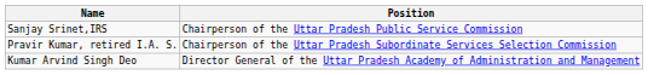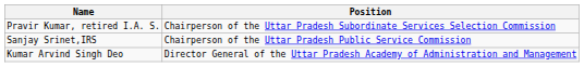rows swapped: Sanjay Srinet,IRS <-> Pravir Kumar, retired I.A. S.
